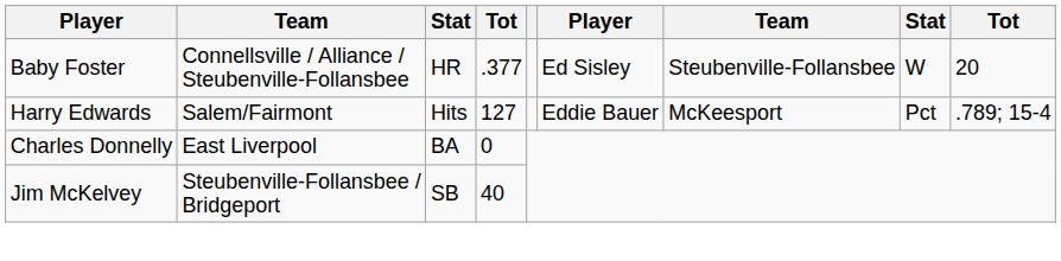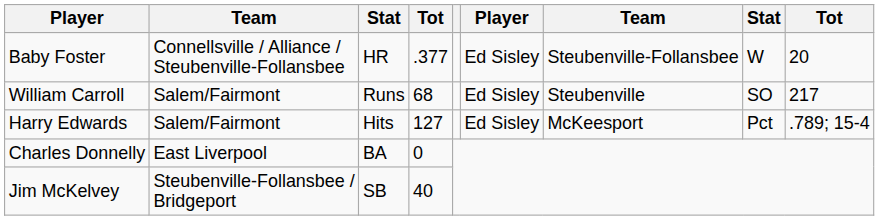+ row: William Carroll | Salem/Fairmont | Runs | 68 | Ed Sisley | Steubenville | SO | 217
Harry Edwards | column 6: Eddie Bauer -> Ed Sisley
